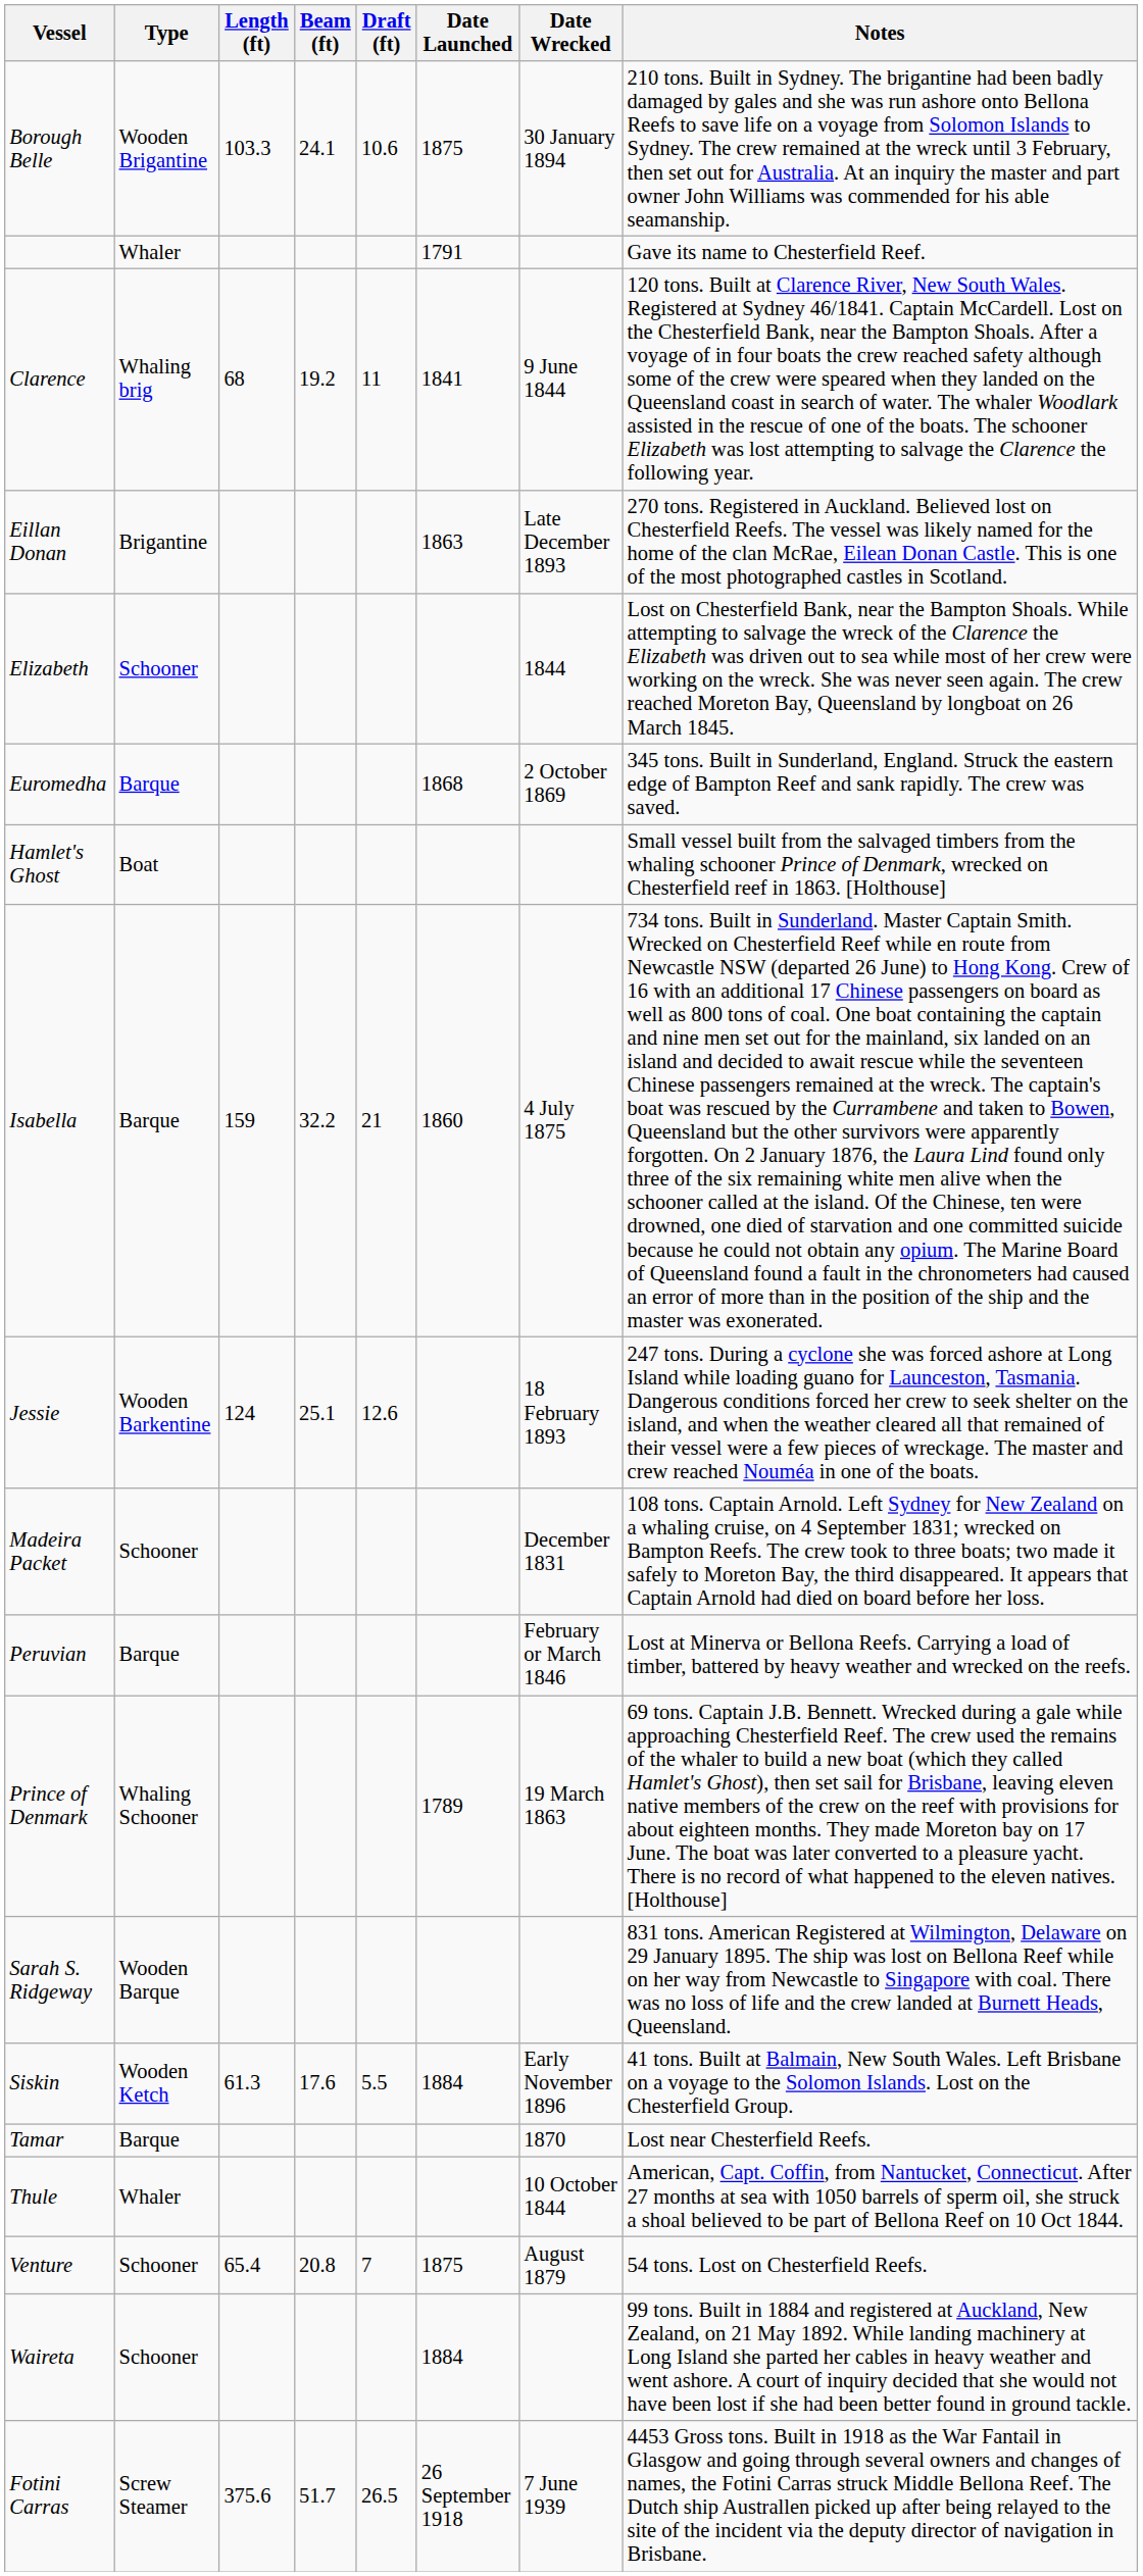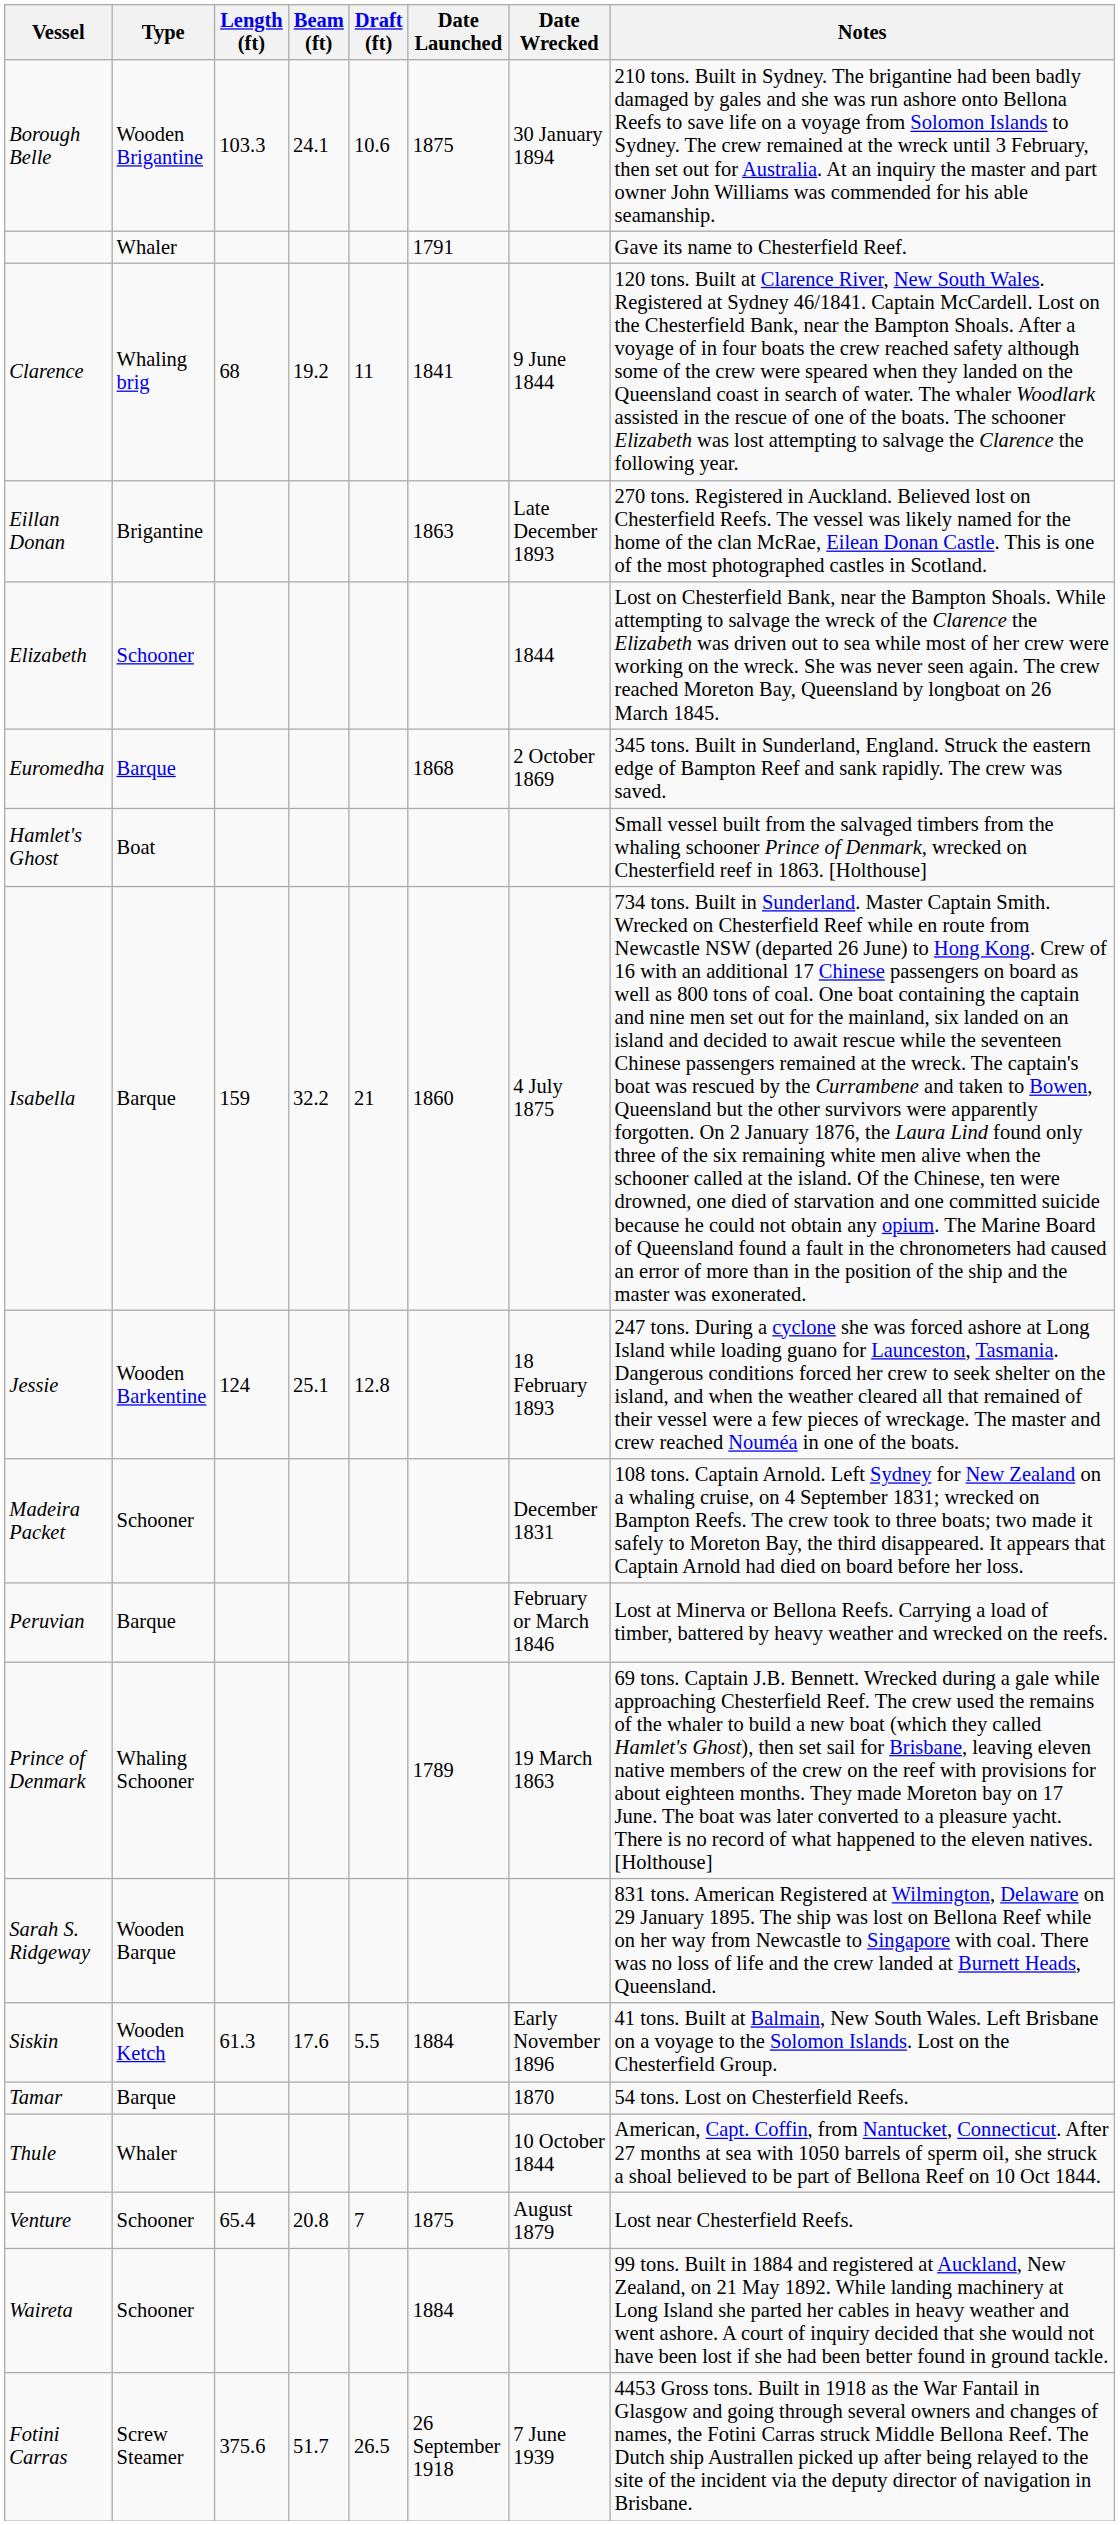Jessie | Draft (ft): 12.6 -> 12.8
Tamar | Notes: Lost near Chesterfield Reefs. -> 54 tons. Lost on Chesterfield Reefs.
Venture | Notes: 54 tons. Lost on Chesterfield Reefs. -> Lost near Chesterfield Reefs.
